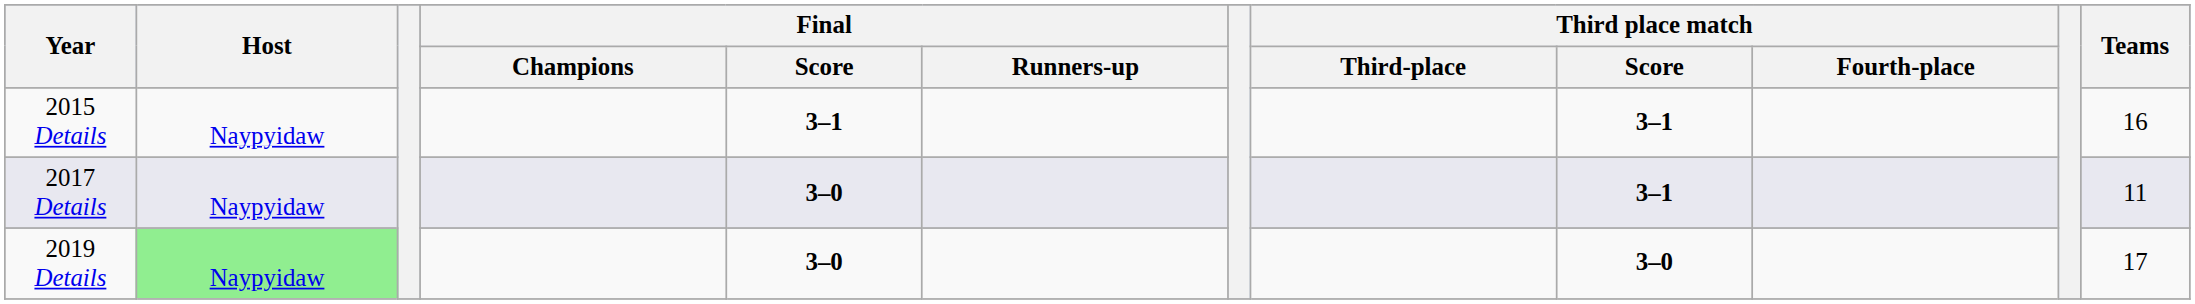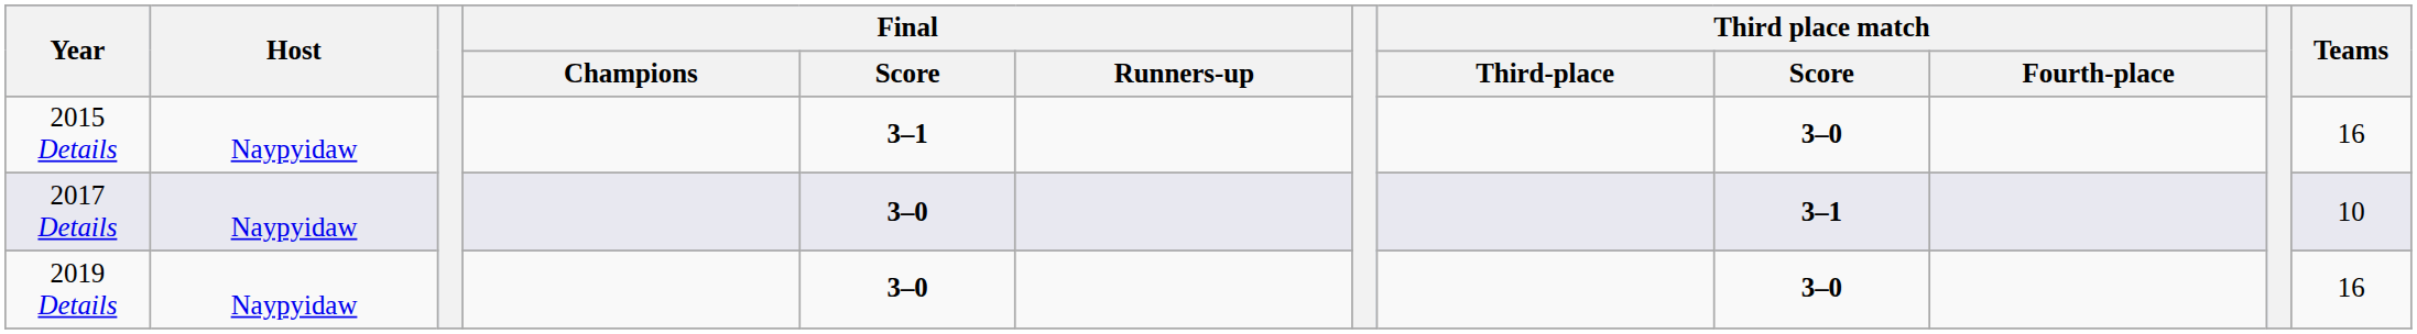2015 Details | Third place match / Score: 3–1 -> 3–0
2017 Details | Teams: 11 -> 10
2019 Details | Host: lightgreen background -> no background
2019 Details | Teams: 17 -> 16
